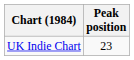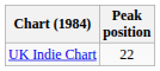UK Indie Chart | Peak position: 23 -> 22
